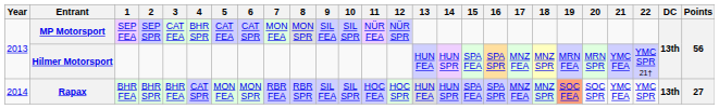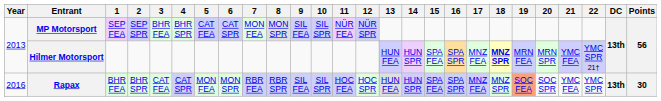MP Motorsport | 3: CAT FEA -> BHR FEA
Hilmer Motorsport | 18: normal -> bold
Rapax | Year: 2014 -> 2016
Rapax | 3: BHR FEA -> CAT FEA
Rapax | Points: 27 -> 30
